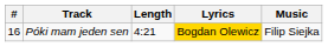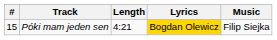Póki mam jeden sen | #: 16 -> 15
